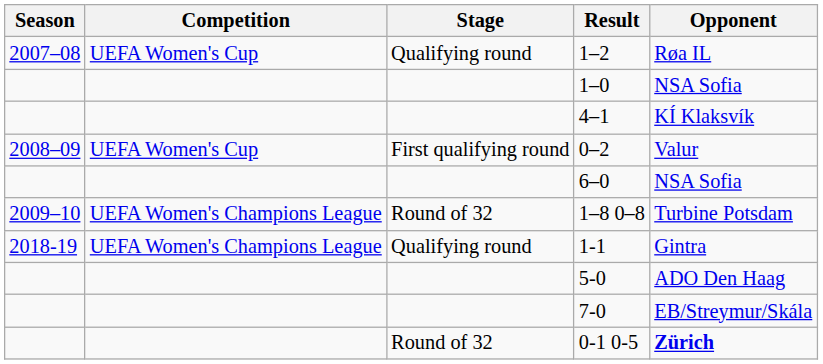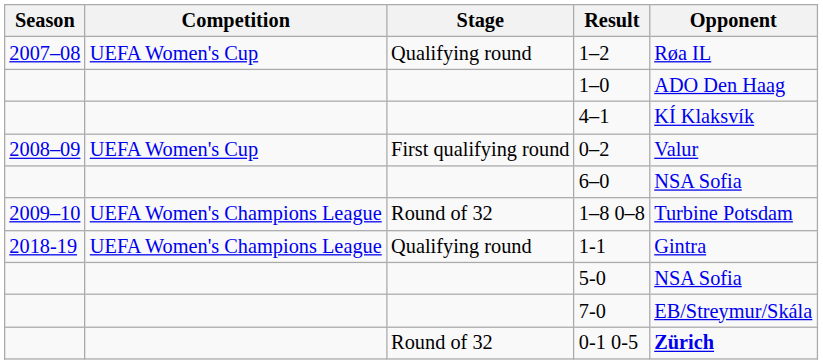1–0 | Opponent: NSA Sofia -> ADO Den Haag
5-0 | Opponent: ADO Den Haag -> NSA Sofia
